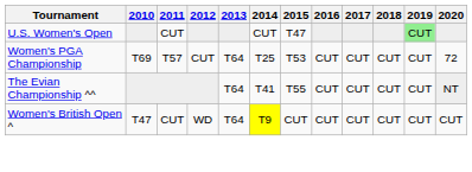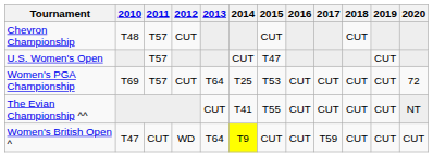+ row: Chevron Championship | T48 | T57 | CUT | CUT | CUT
U.S. Women's Open | 2011: CUT -> T57
U.S. Women's Open | 2019: lightgreen background -> no background
The Evian Championship ^^ | 2013: T64 -> CUT
Women's British Open ^ | 2017: CUT -> T59
